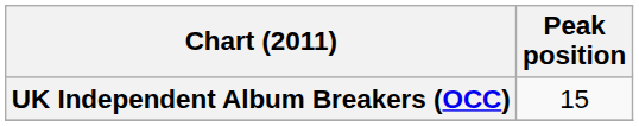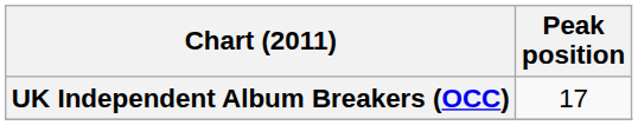UK Independent Album Breakers (OCC) | Peak position: 15 -> 17
